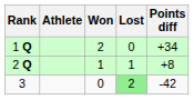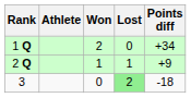2 Q | Points diff: +8 -> +9
3 | Points diff: -42 -> -18
